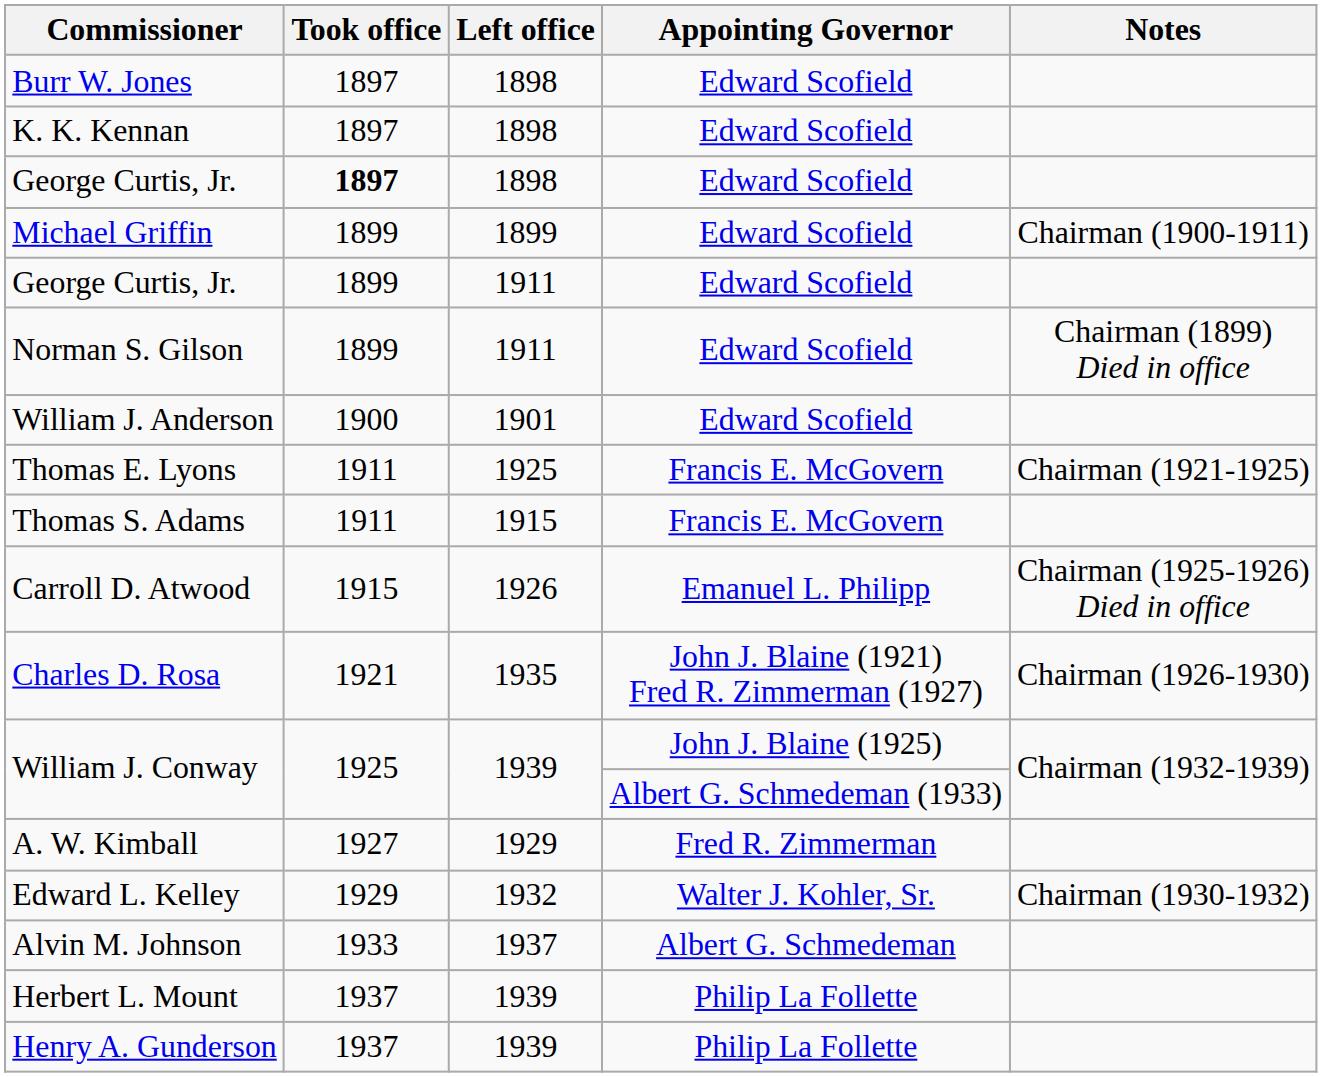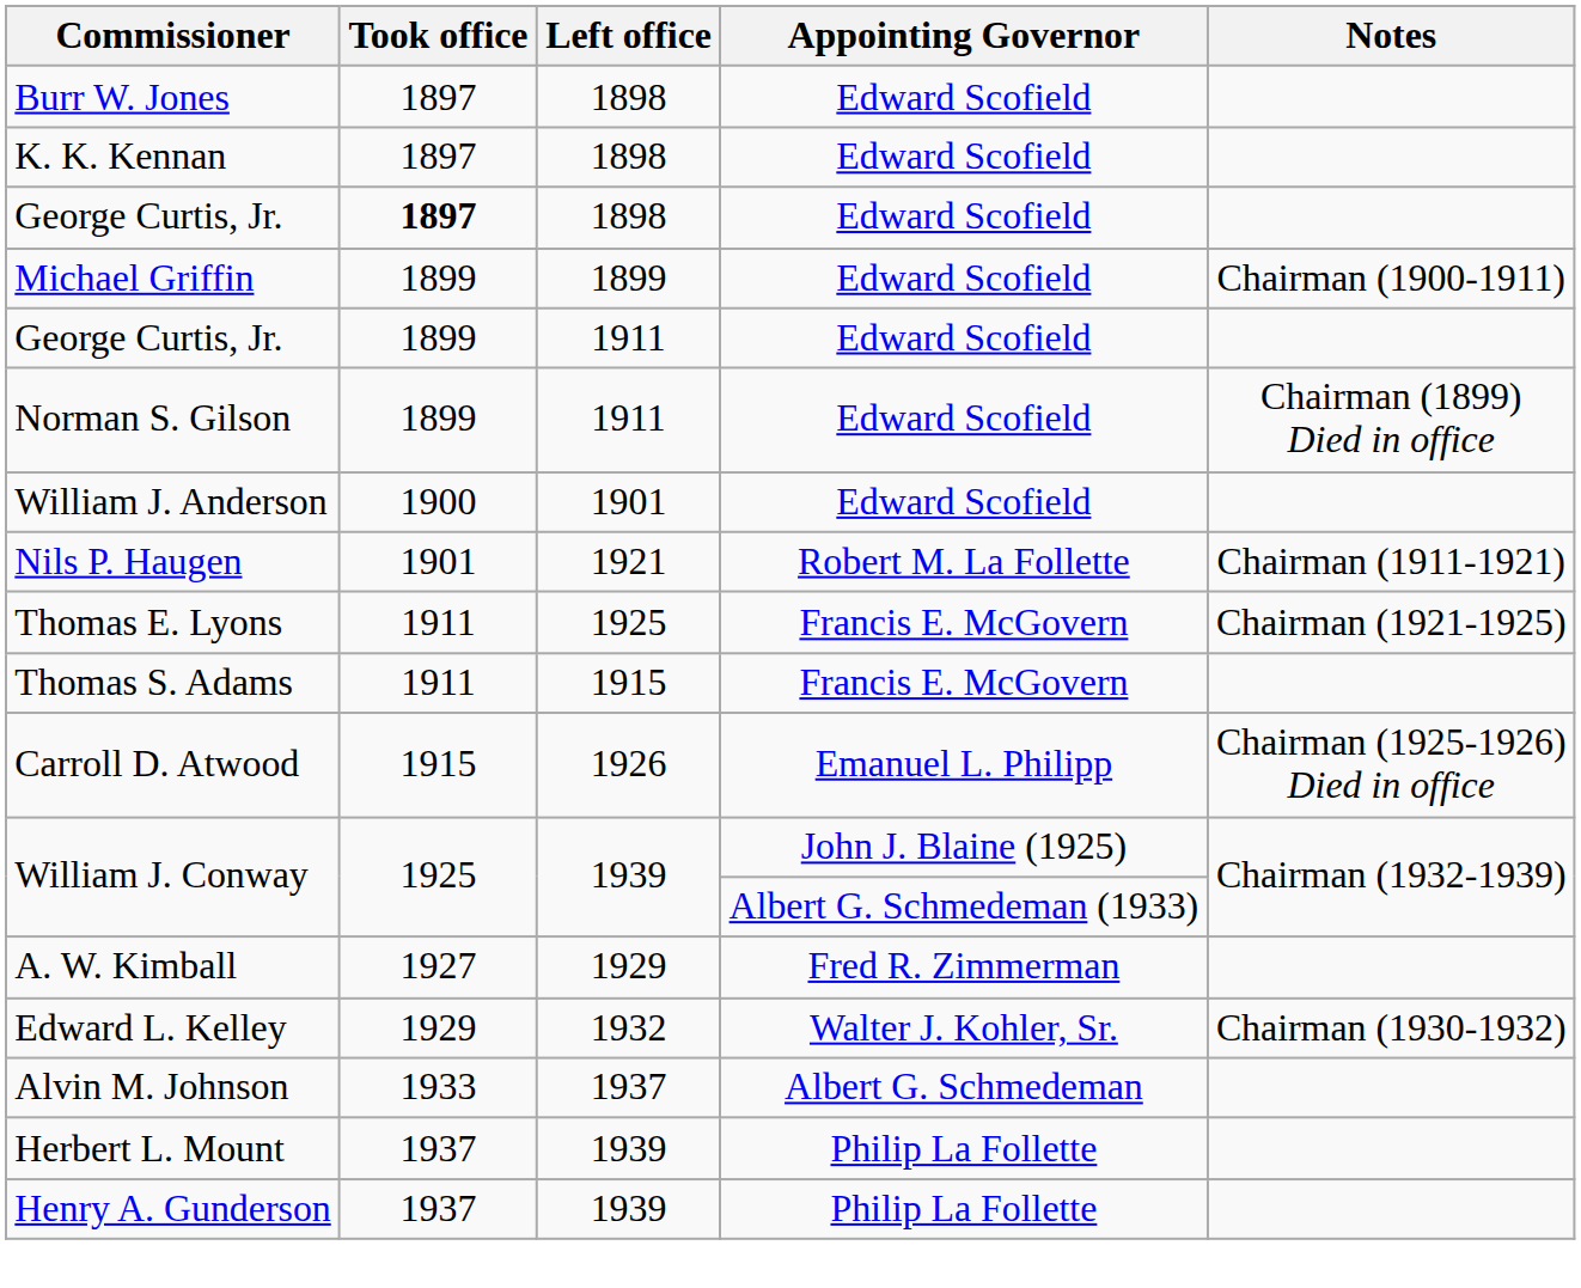+ row: Nils P. Haugen | 1901 | 1921 | Robert M. La Follette | Chairman (1911-1921)
- row: Charles D. Rosa | 1921 | 1935 | John J. Blaine (1921) Fred R. Zimmerman (1927) | Chairman (1926-1930)
